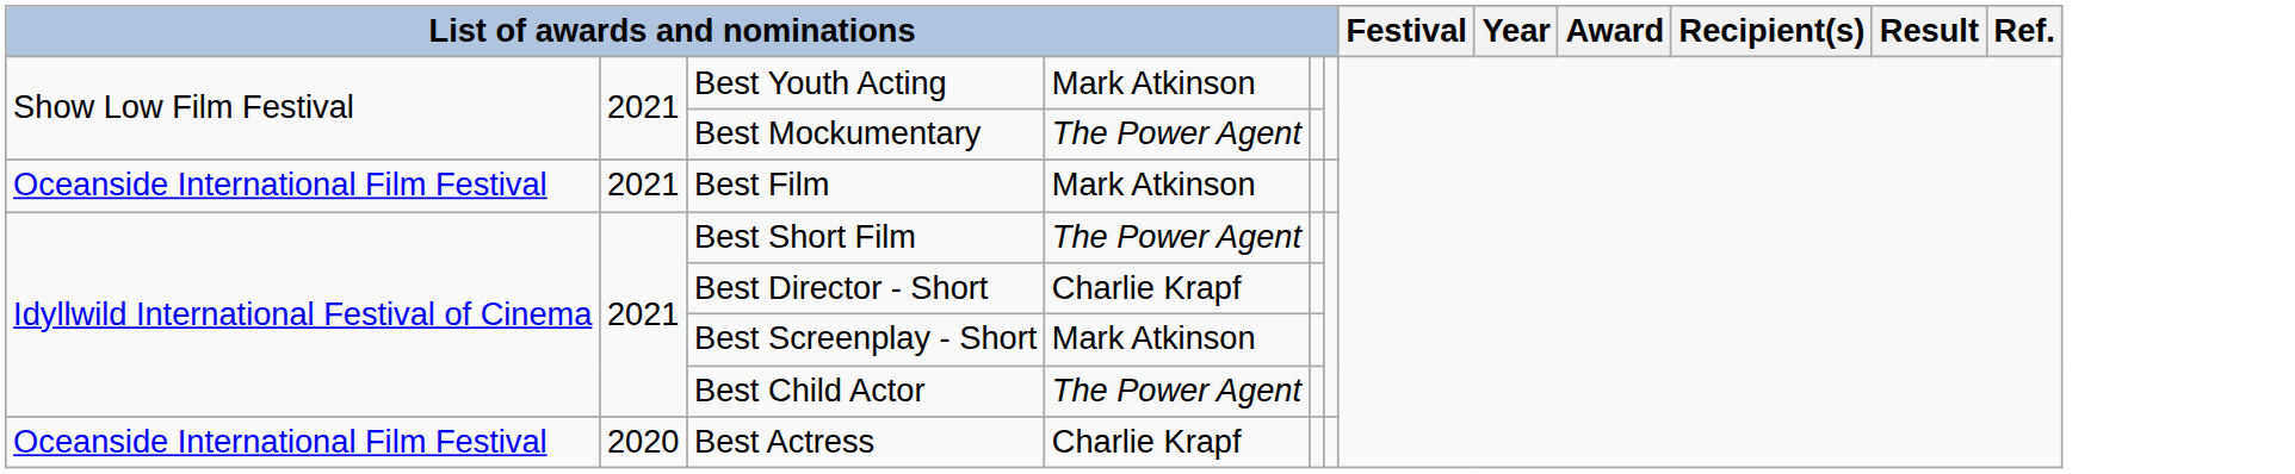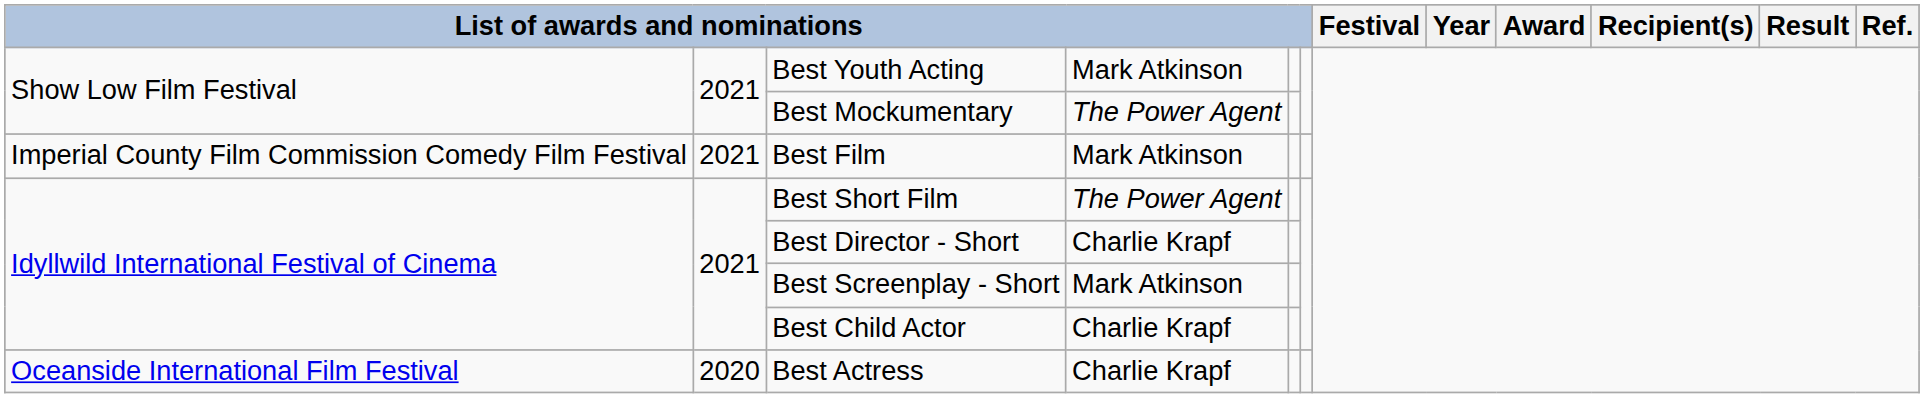Best Film | column 1: Oceanside International Film Festival -> Imperial County Film Commission Comedy Film Festival
Best Child Actor | column 4: The Power Agent -> Charlie Krapf
